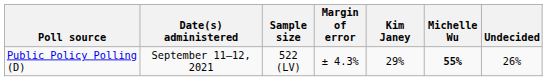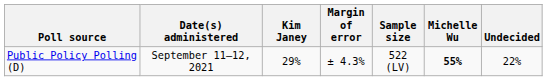columns swapped: Sample size <-> Kim Janey
Public Policy Polling (D) | Undecided: 26% -> 22%
